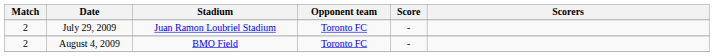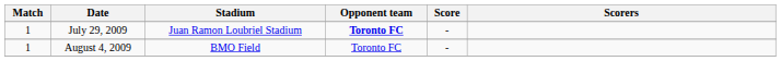July 29, 2009 | Match: 2 -> 1
July 29, 2009 | Opponent team: normal -> bold
August 4, 2009 | Match: 2 -> 1
